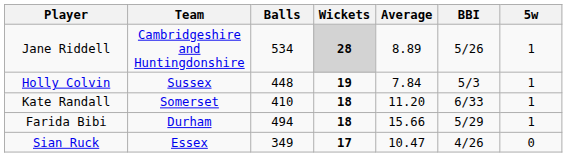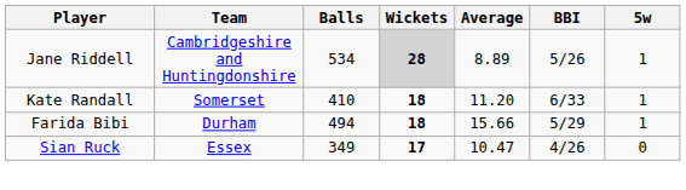- row: Holly Colvin | Sussex | 448 | 19 | 7.84 | 5/3 | 1
